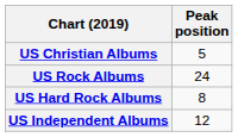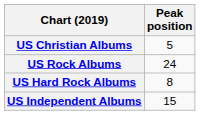US Independent Albums | Peak position: 12 -> 15
